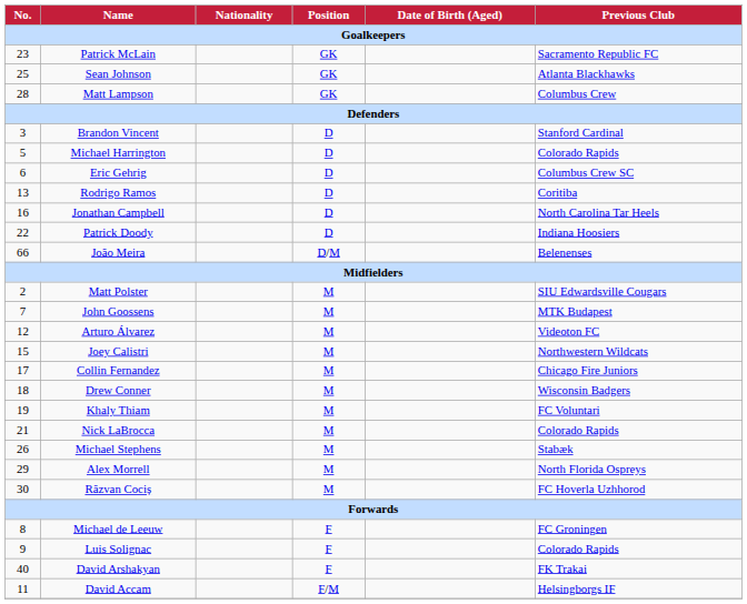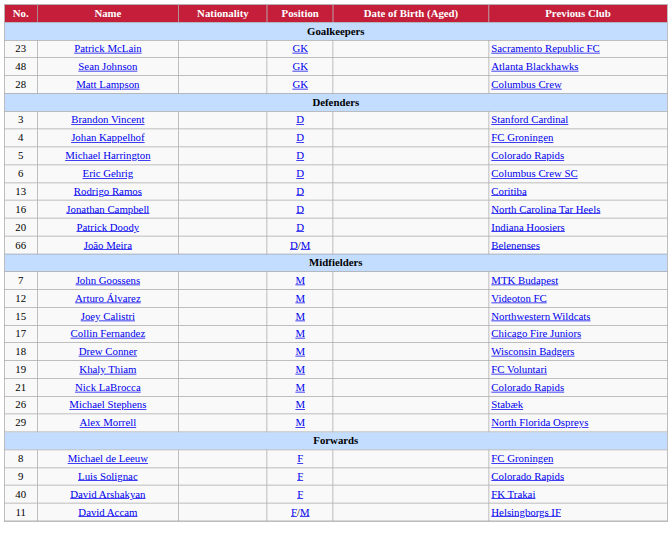Sean Johnson | No.: 25 -> 48
+ row: 4 | Johan Kappelhof | D | FC Groningen
Patrick Doody | No.: 22 -> 20
- row: 2 | Matt Polster | M | SIU Edwardsville Cougars
- row: 30 | Răzvan Cociș | M | FC Hoverla Uzhhorod
